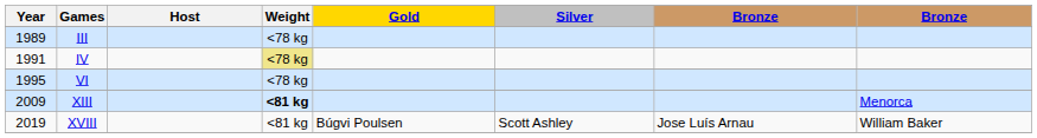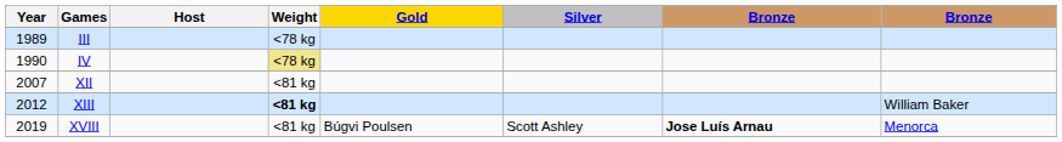IV | Year: 1991 -> 1990
- row: 1995 | VI | <78 kg
+ row: 2007 | XII | <81 kg
XIII | Year: 2009 -> 2012
XIII | column 8: Menorca -> William Baker
XVIII | column 7: normal -> bold
XVIII | column 8: William Baker -> Menorca
